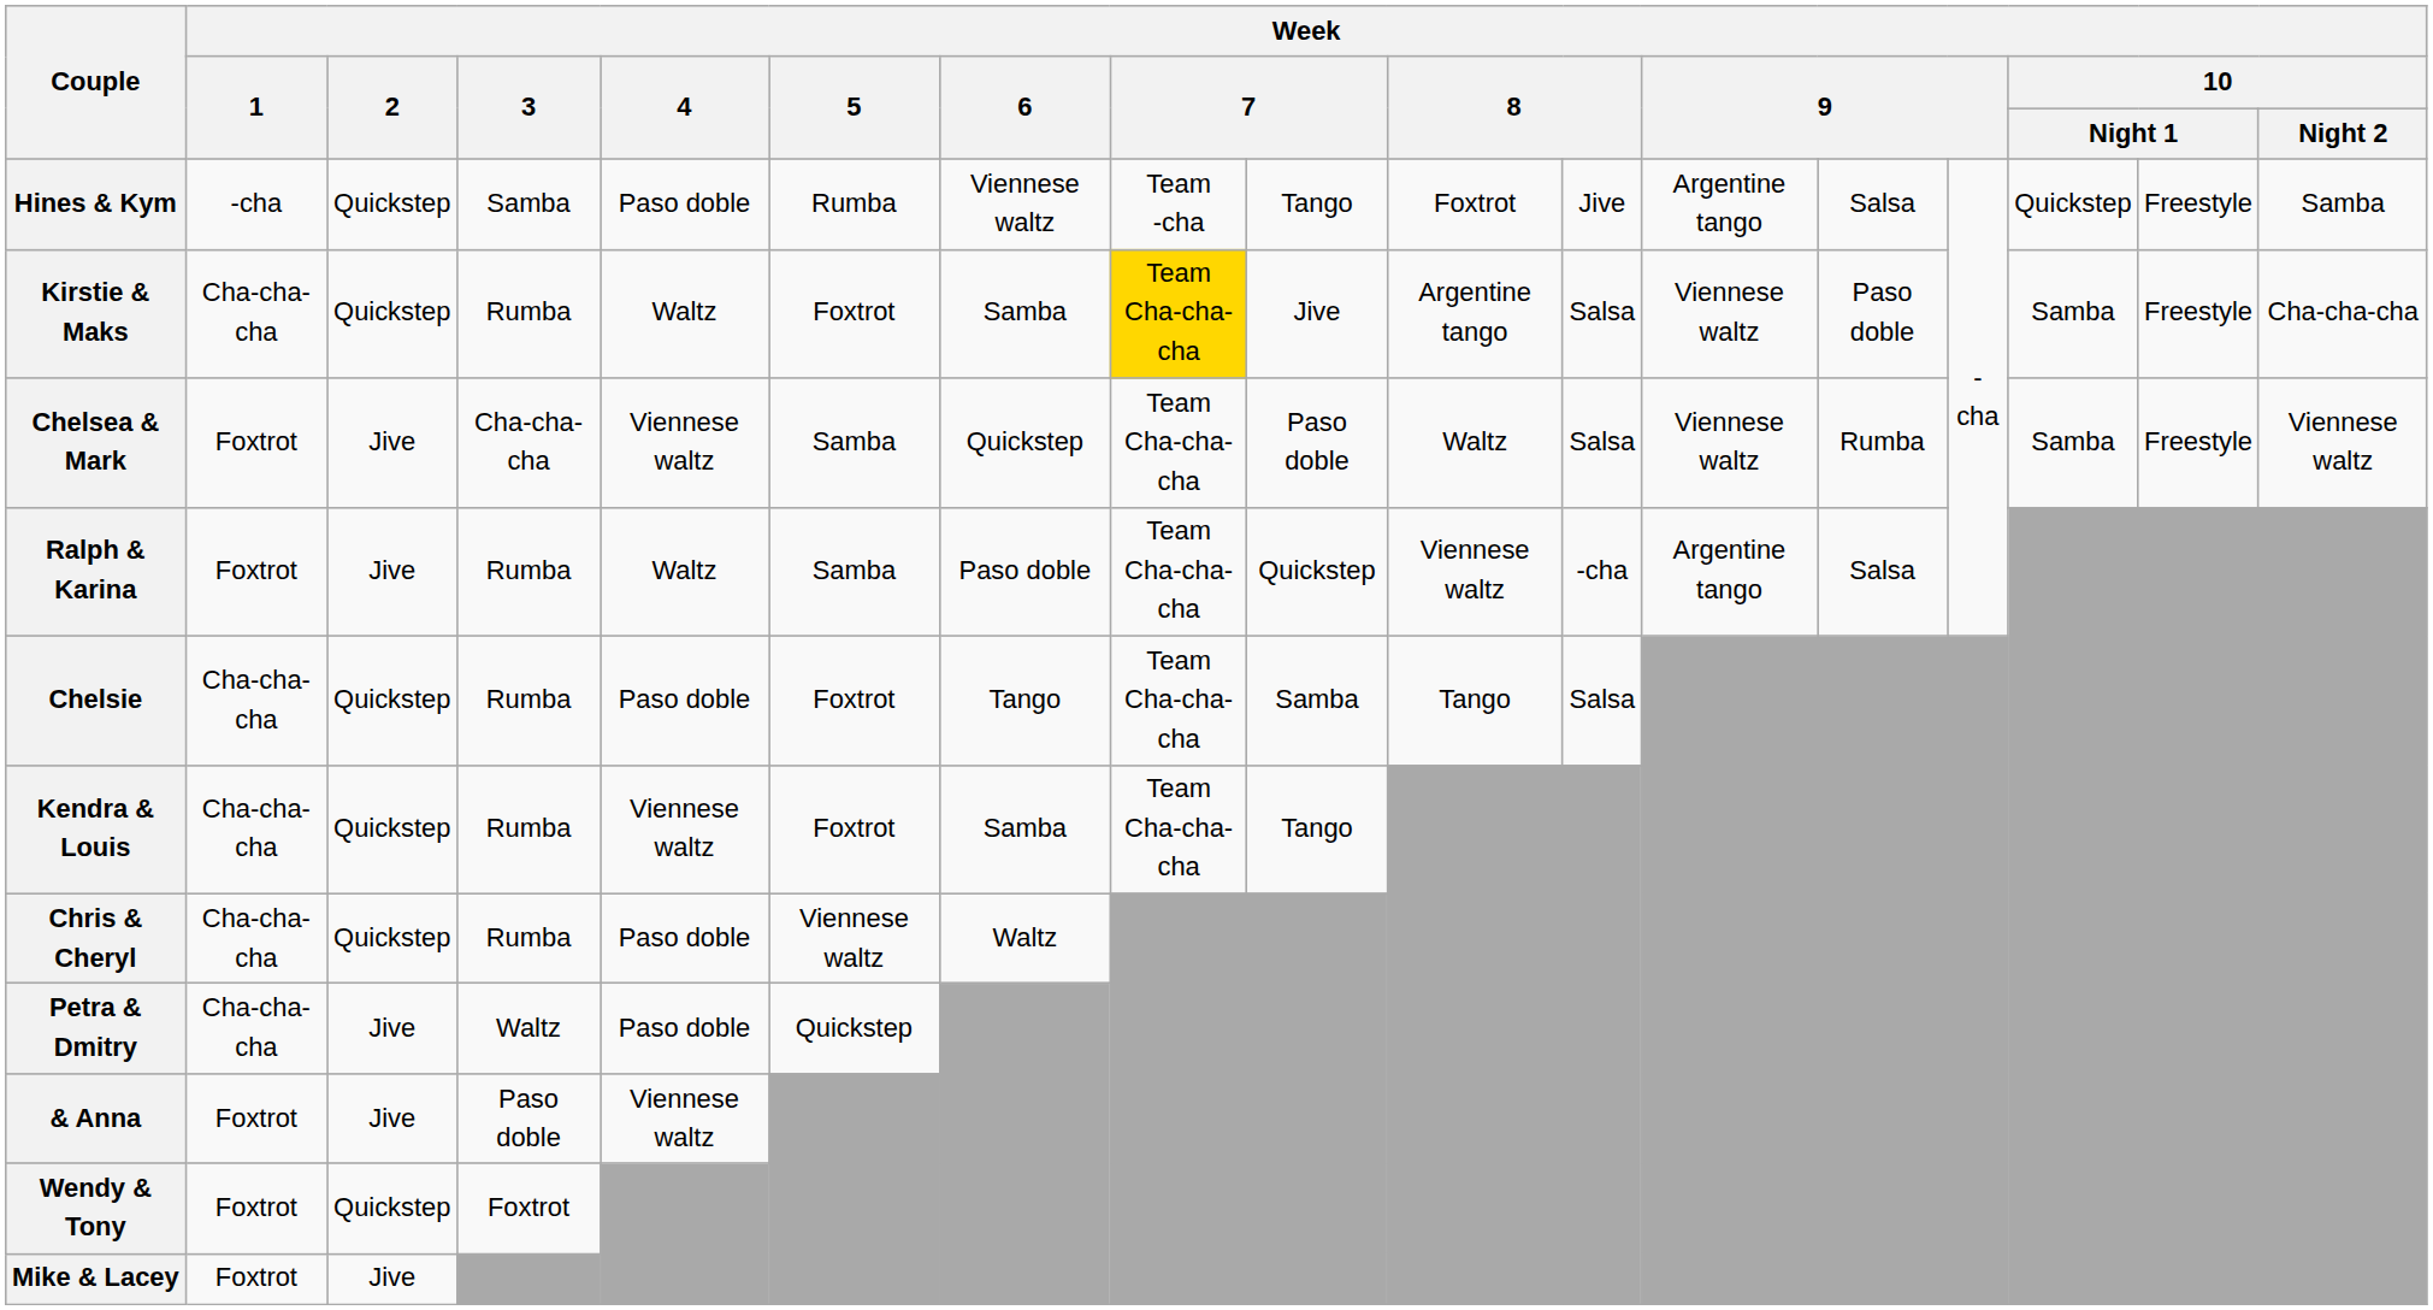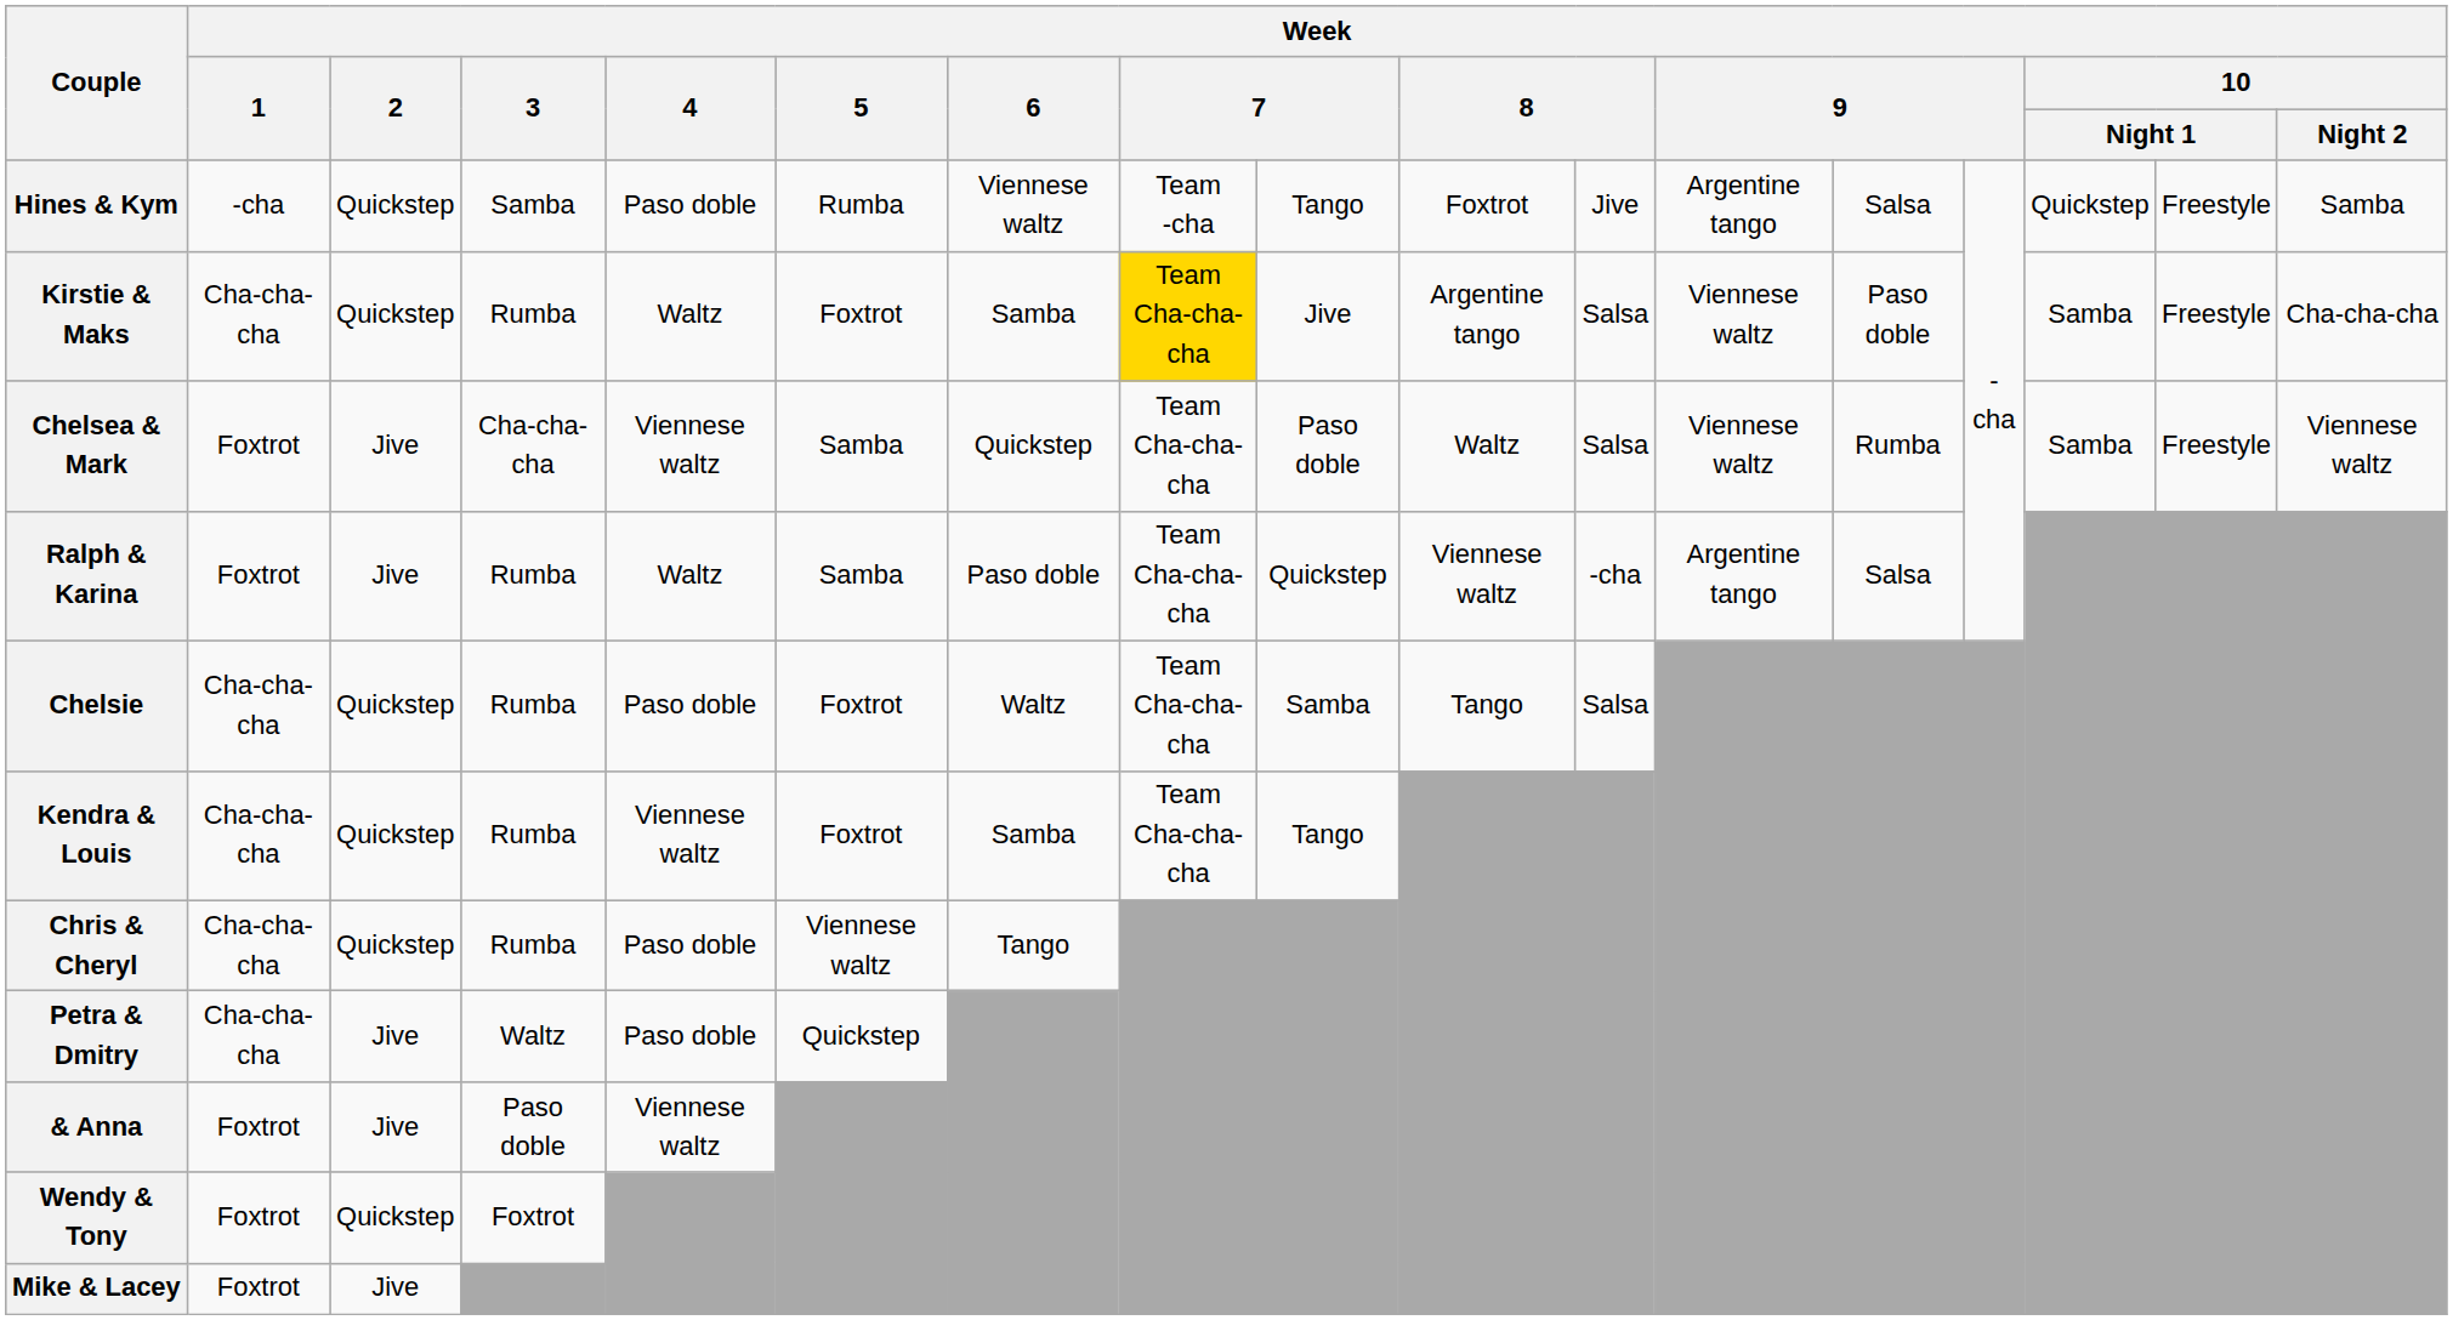Chelsie | Week / 6: Tango -> Waltz
Chris & Cheryl | Week / 6: Waltz -> Tango
